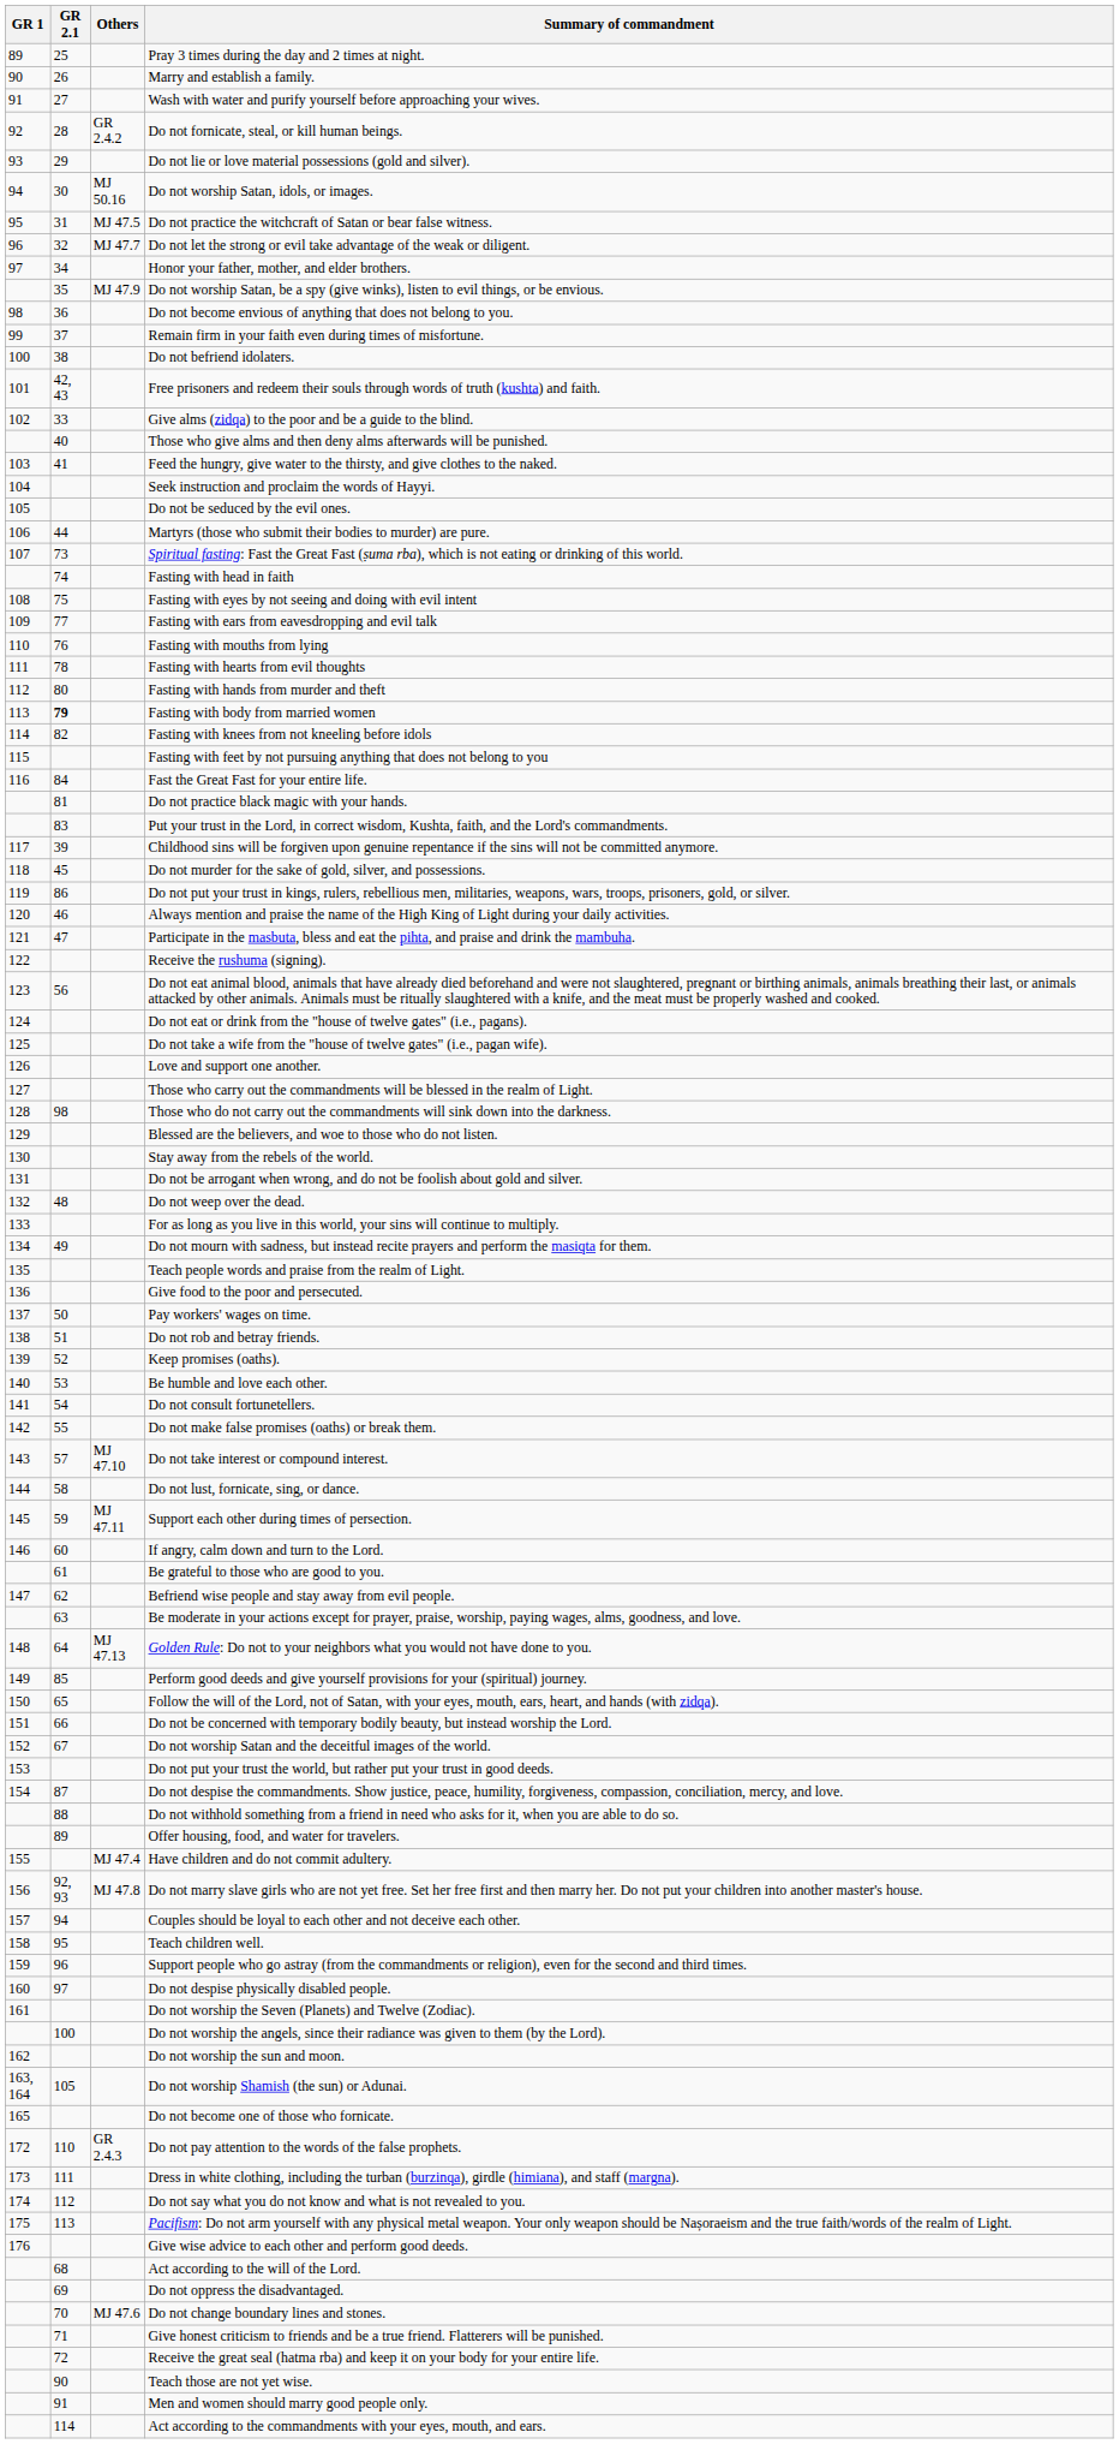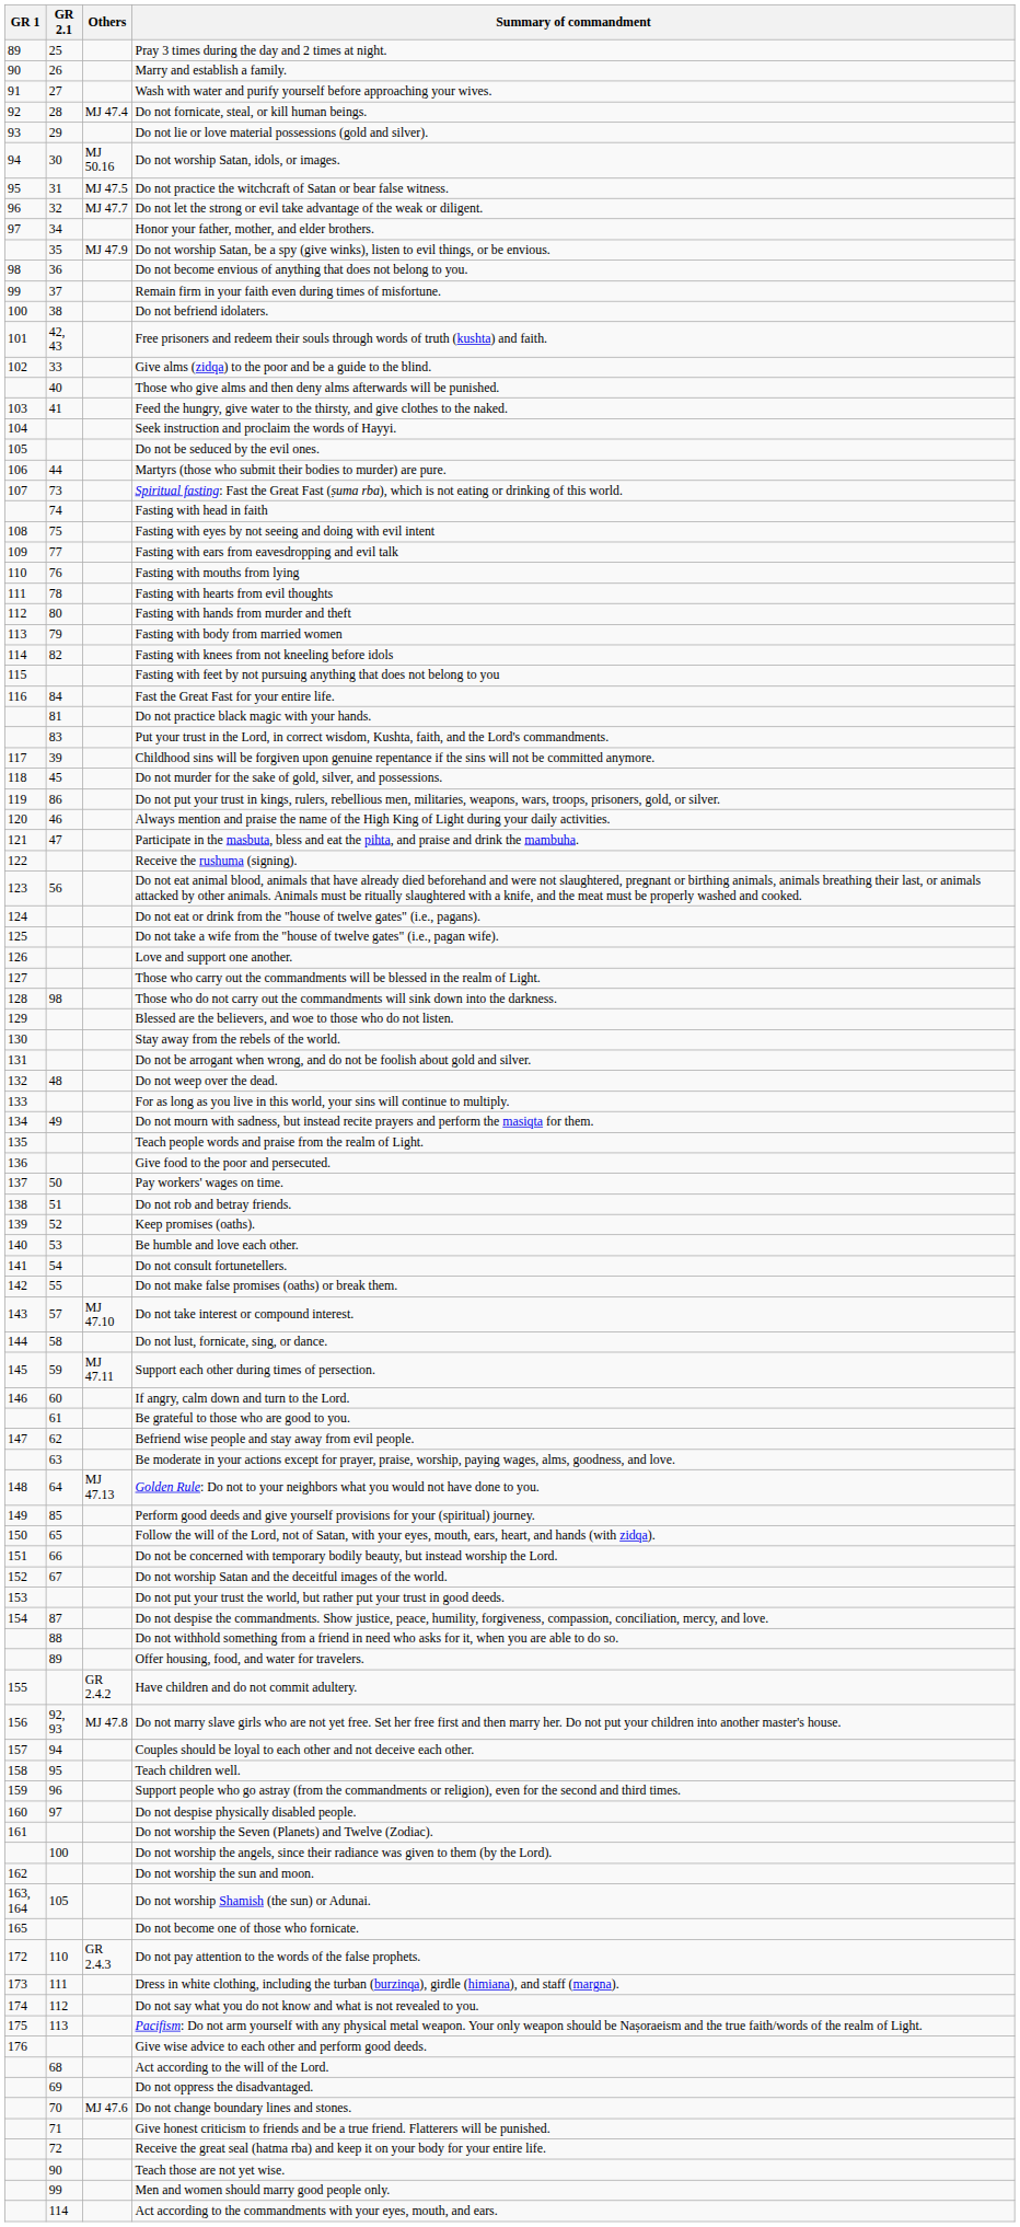Do not fornicate, steal, or kill human beings. | Others: GR 2.4.2 -> MJ 47.4
Fasting with body from married women | GR 2.1: bold -> normal
Have children and do not commit adultery. | Others: MJ 47.4 -> GR 2.4.2
Men and women should marry good people only. | GR 2.1: 91 -> 99
